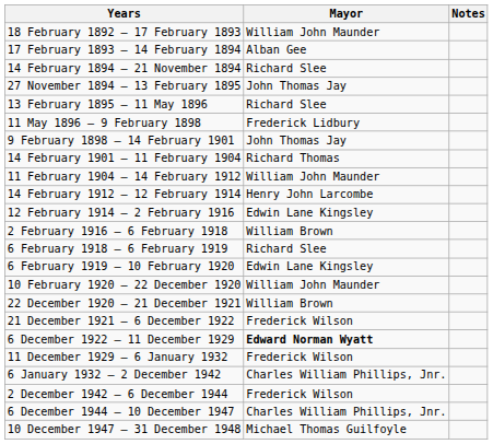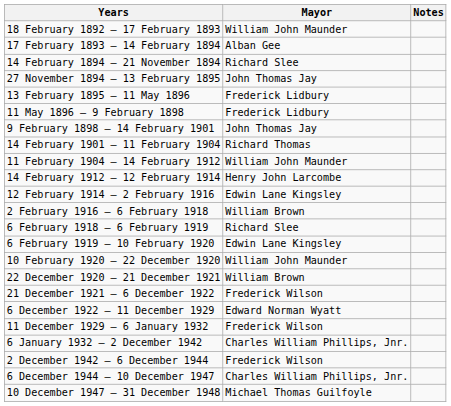13 February 1895 – 11 May 1896 | Mayor: Richard Slee -> Frederick Lidbury
6 December 1922 – 11 December 1929 | Mayor: bold -> normal
